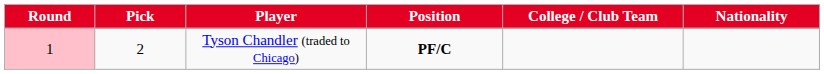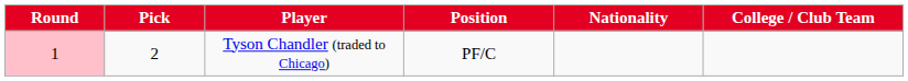columns swapped: Nationality <-> College / Club Team
Tyson Chandler (traded to Chicago) | Position: bold -> normal
